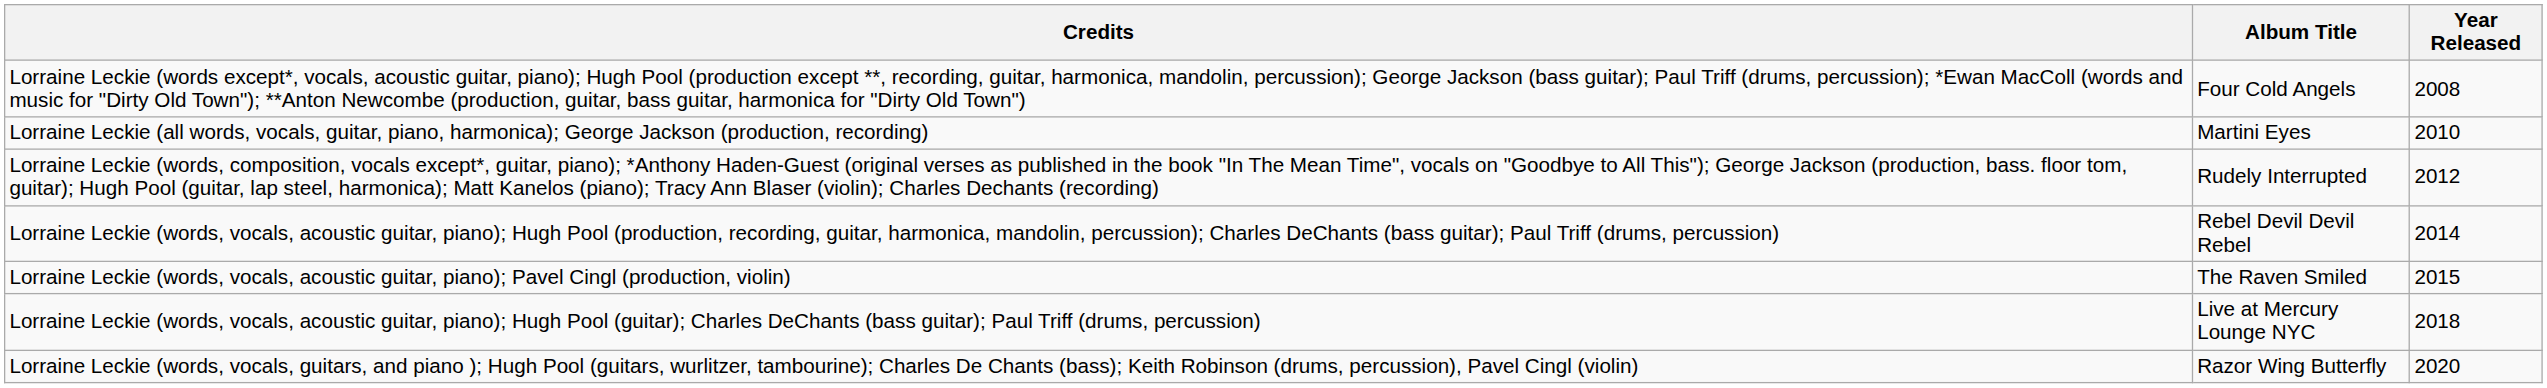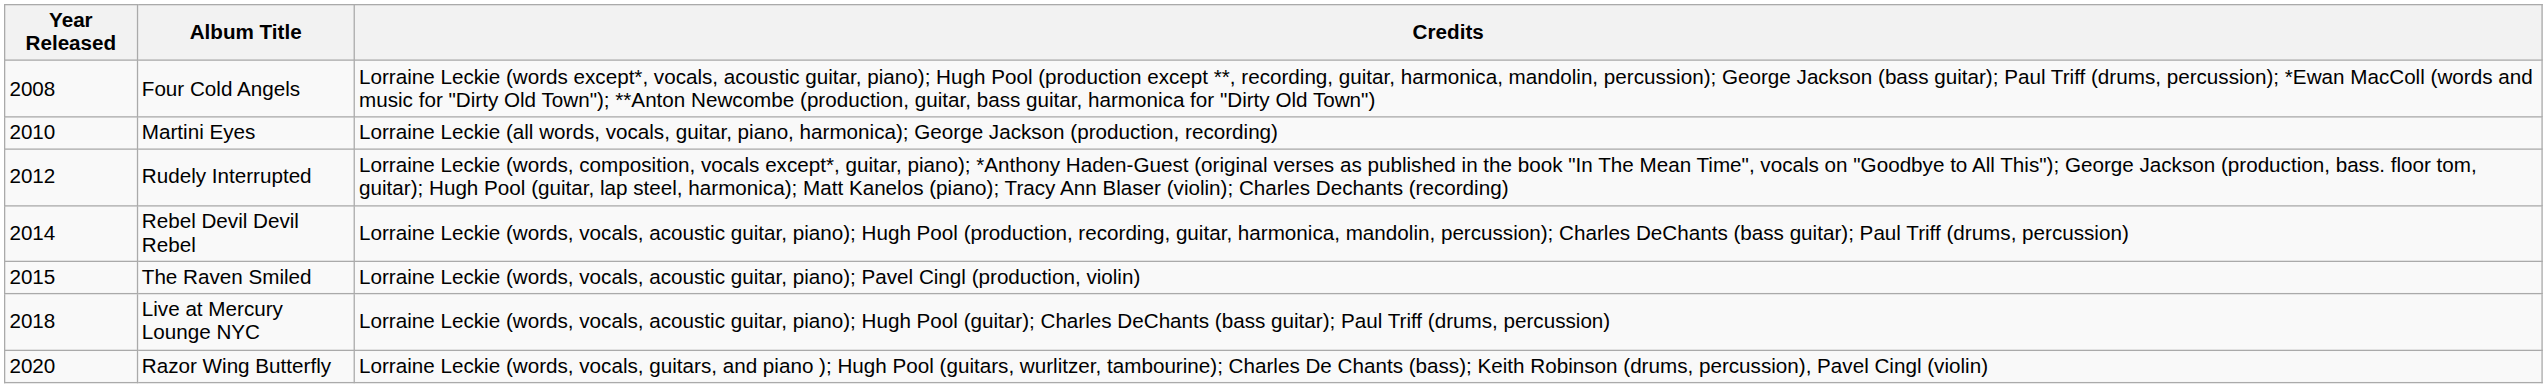columns swapped: Year Released <-> Credits
